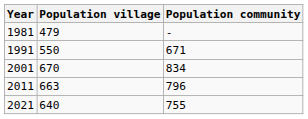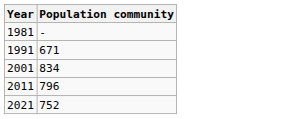- column: Population village | 479 | 550 | 670 | 663 | 640
2021 | Population community: 755 -> 752
